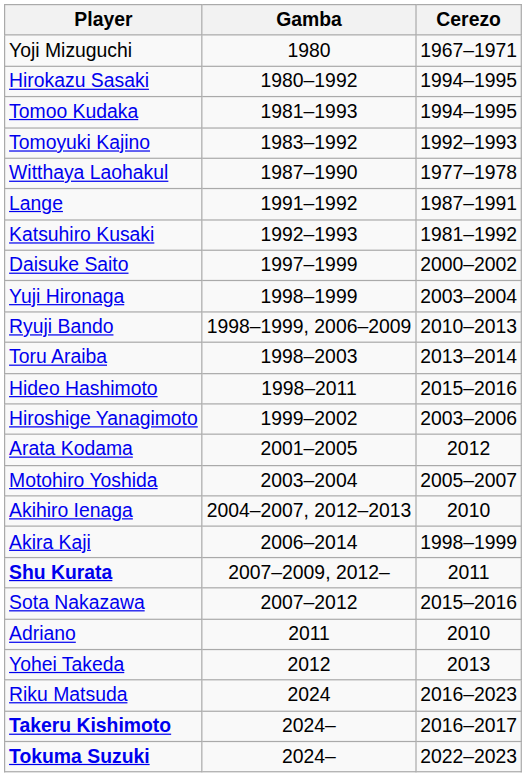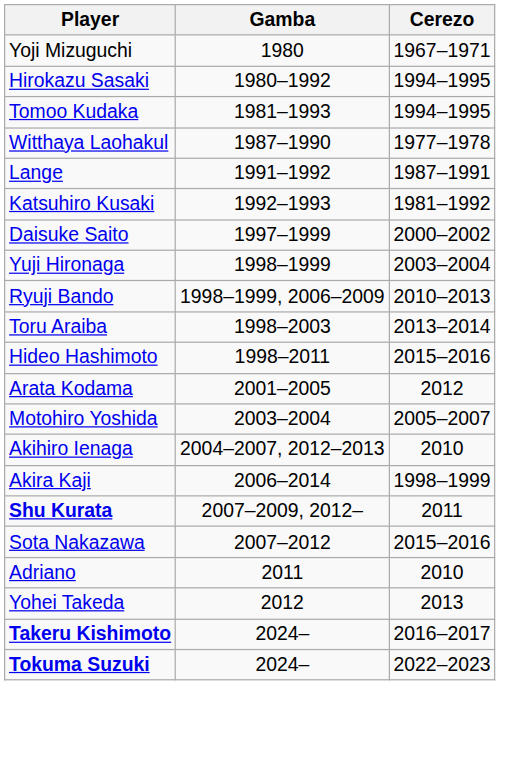- row: Tomoyuki Kajino | 1983–1992 | 1992–1993
- row: Hiroshige Yanagimoto | 1999–2002 | 2003–2006
- row: Riku Matsuda | 2024 | 2016–2023
